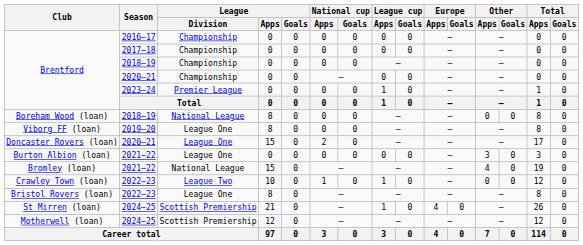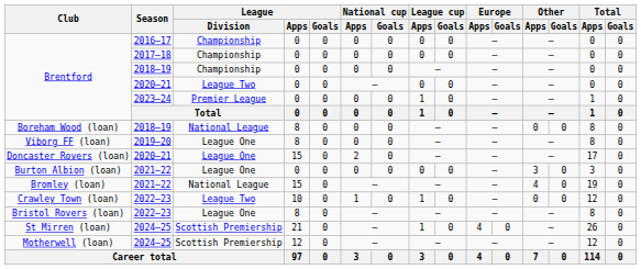Brentford / 2020–21 | League / Division: Championship -> League Two
